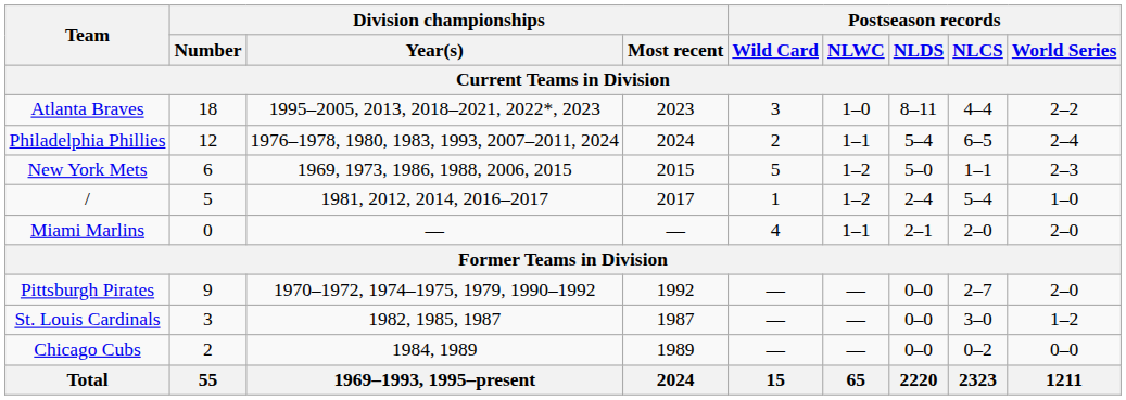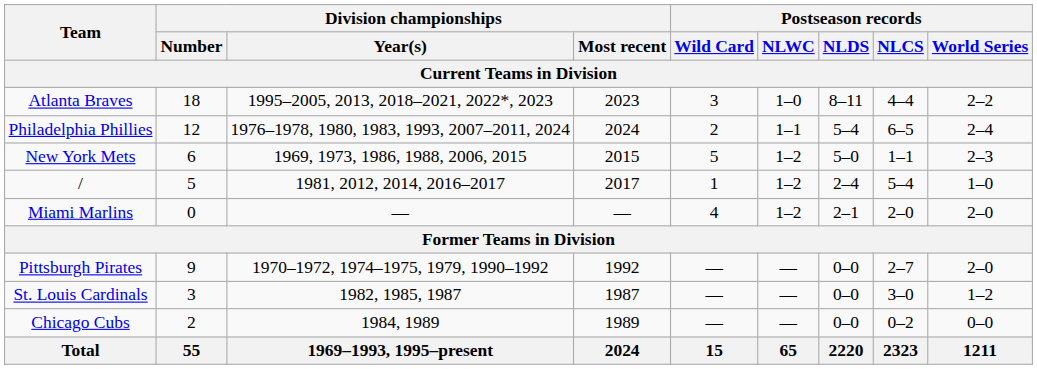Miami Marlins | Postseason records / NLWC: 1–1 -> 1–2
